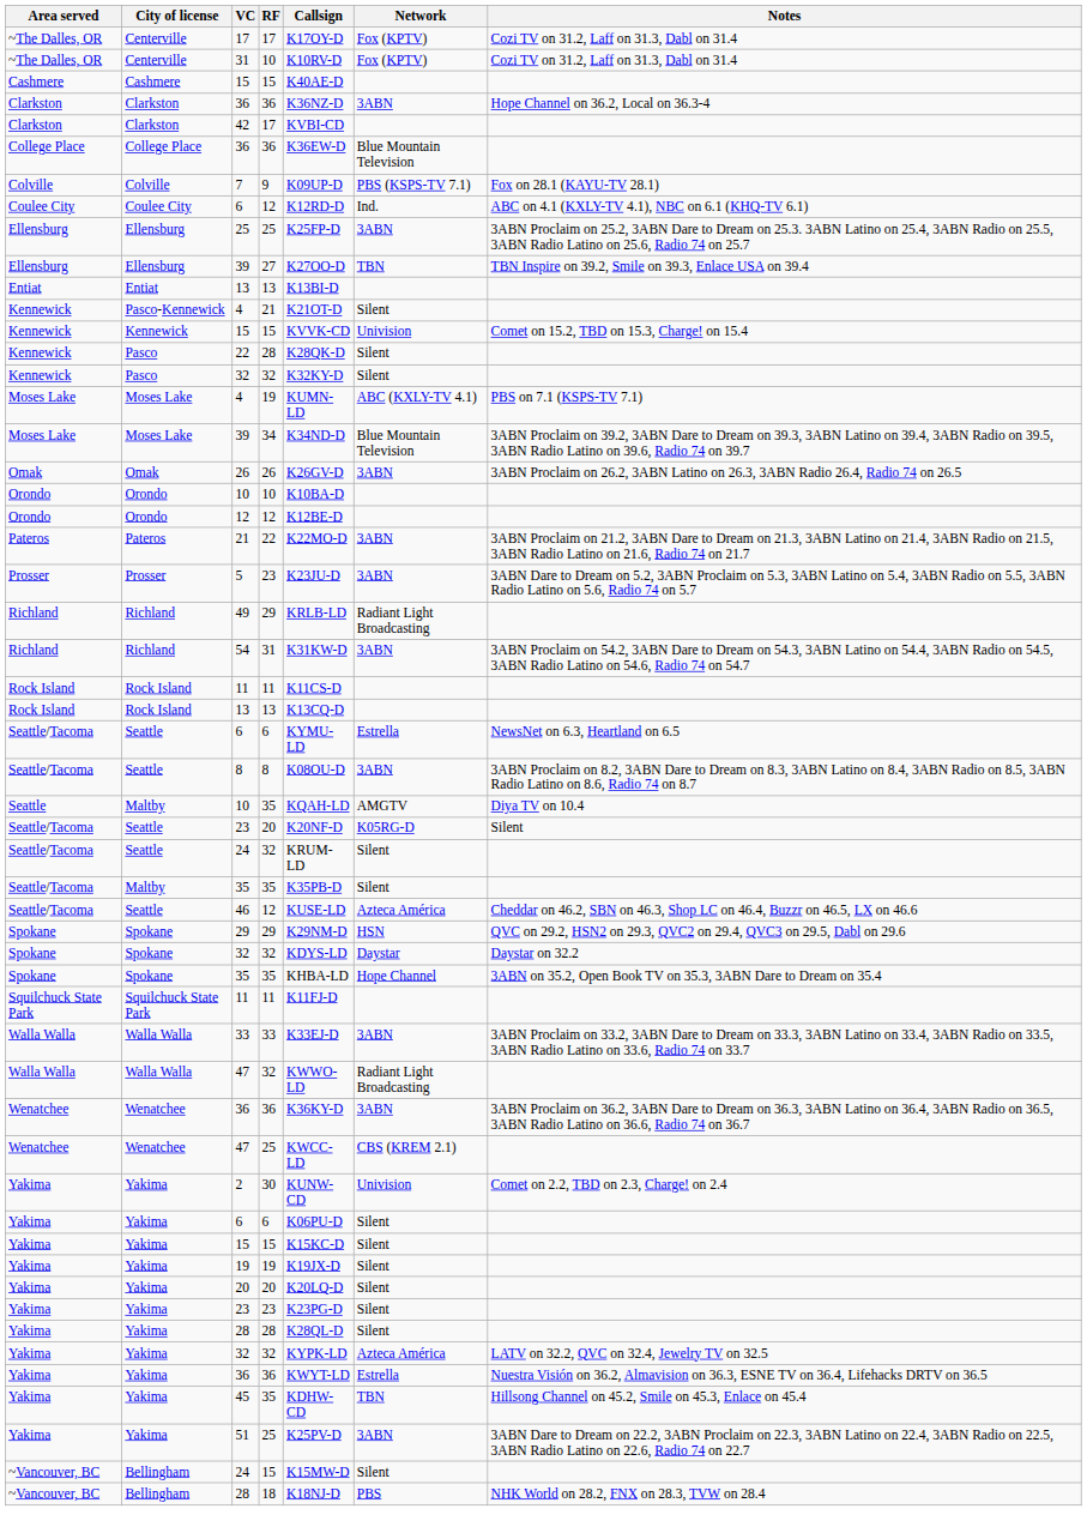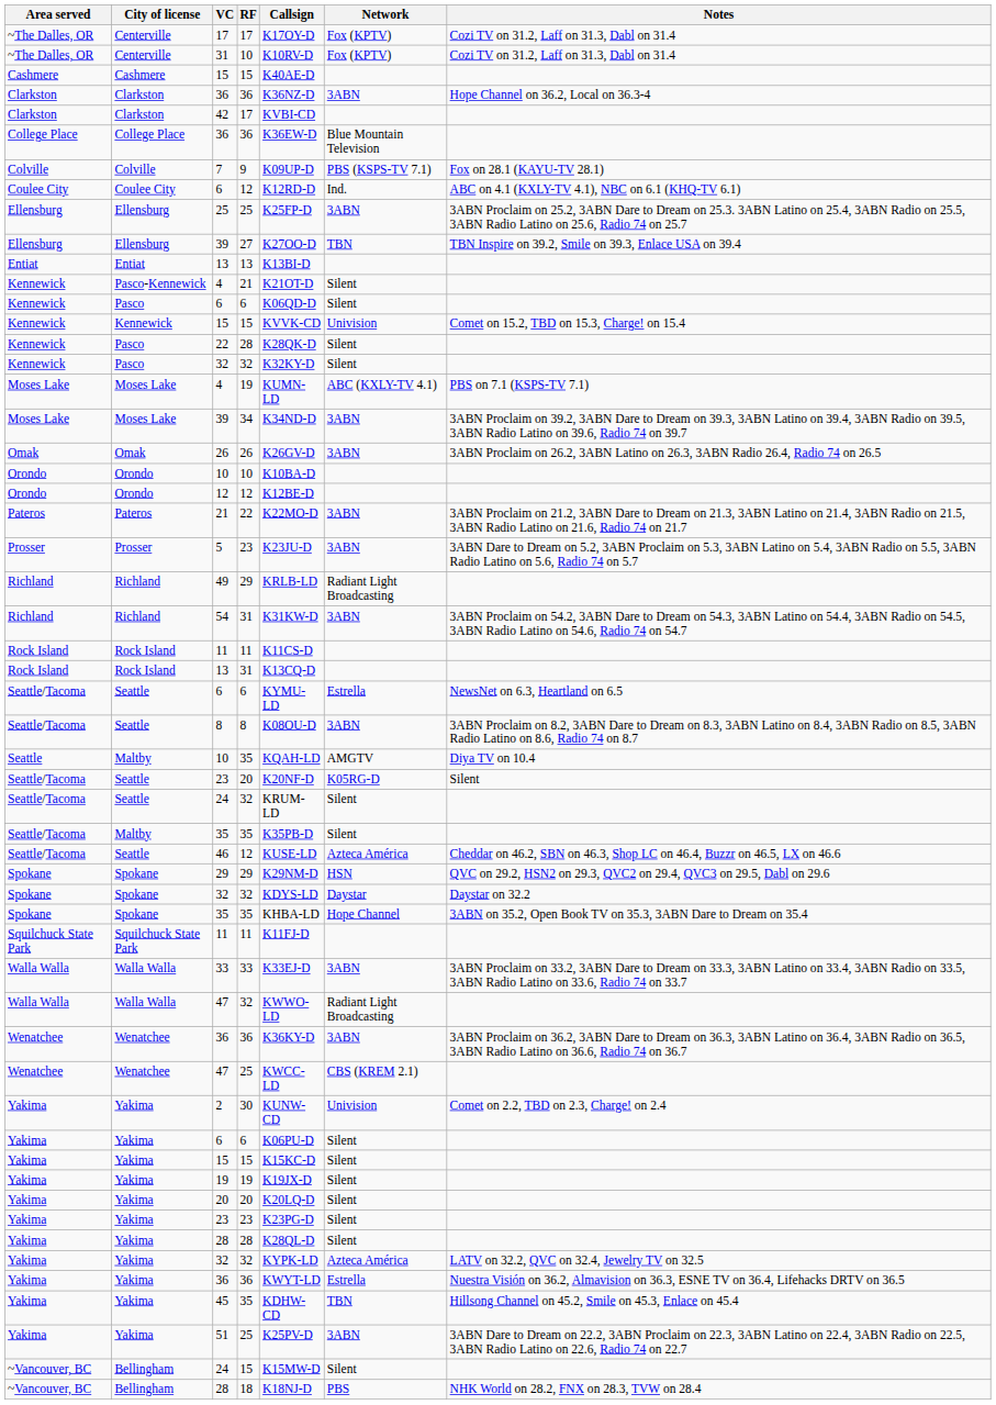+ row: Kennewick | Pasco | 6 | 6 | K06QD-D | Silent
Moses Lake / 39 | Network: Blue Mountain Television -> 3ABN
Rock Island / 13 | RF: 13 -> 31
